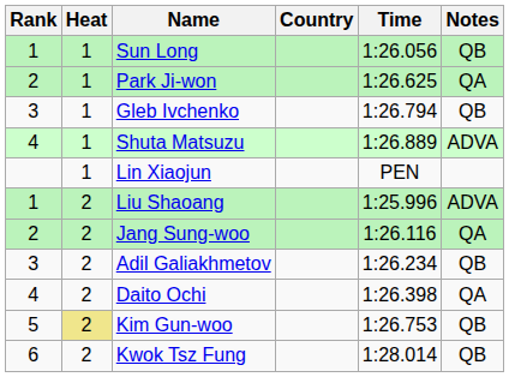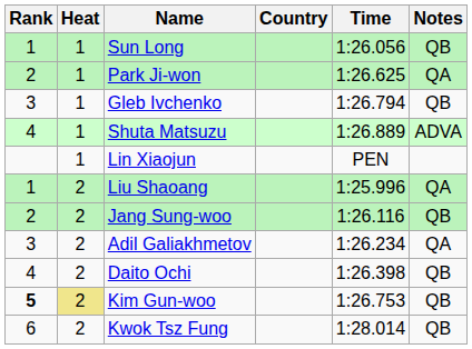Liu Shaoang | Notes: ADVA -> QA
Jang Sung-woo | Notes: QA -> QB
Adil Galiakhmetov | Notes: QB -> QA
Daito Ochi | Notes: QA -> QB
Kim Gun-woo | Rank: normal -> bold
